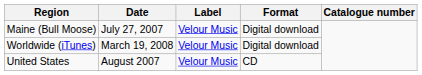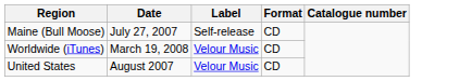Maine (Bull Moose) | Label: Velour Music -> Self-release
Maine (Bull Moose) | Format: Digital download -> CD
Worldwide (iTunes) | Format: Digital download -> CD
